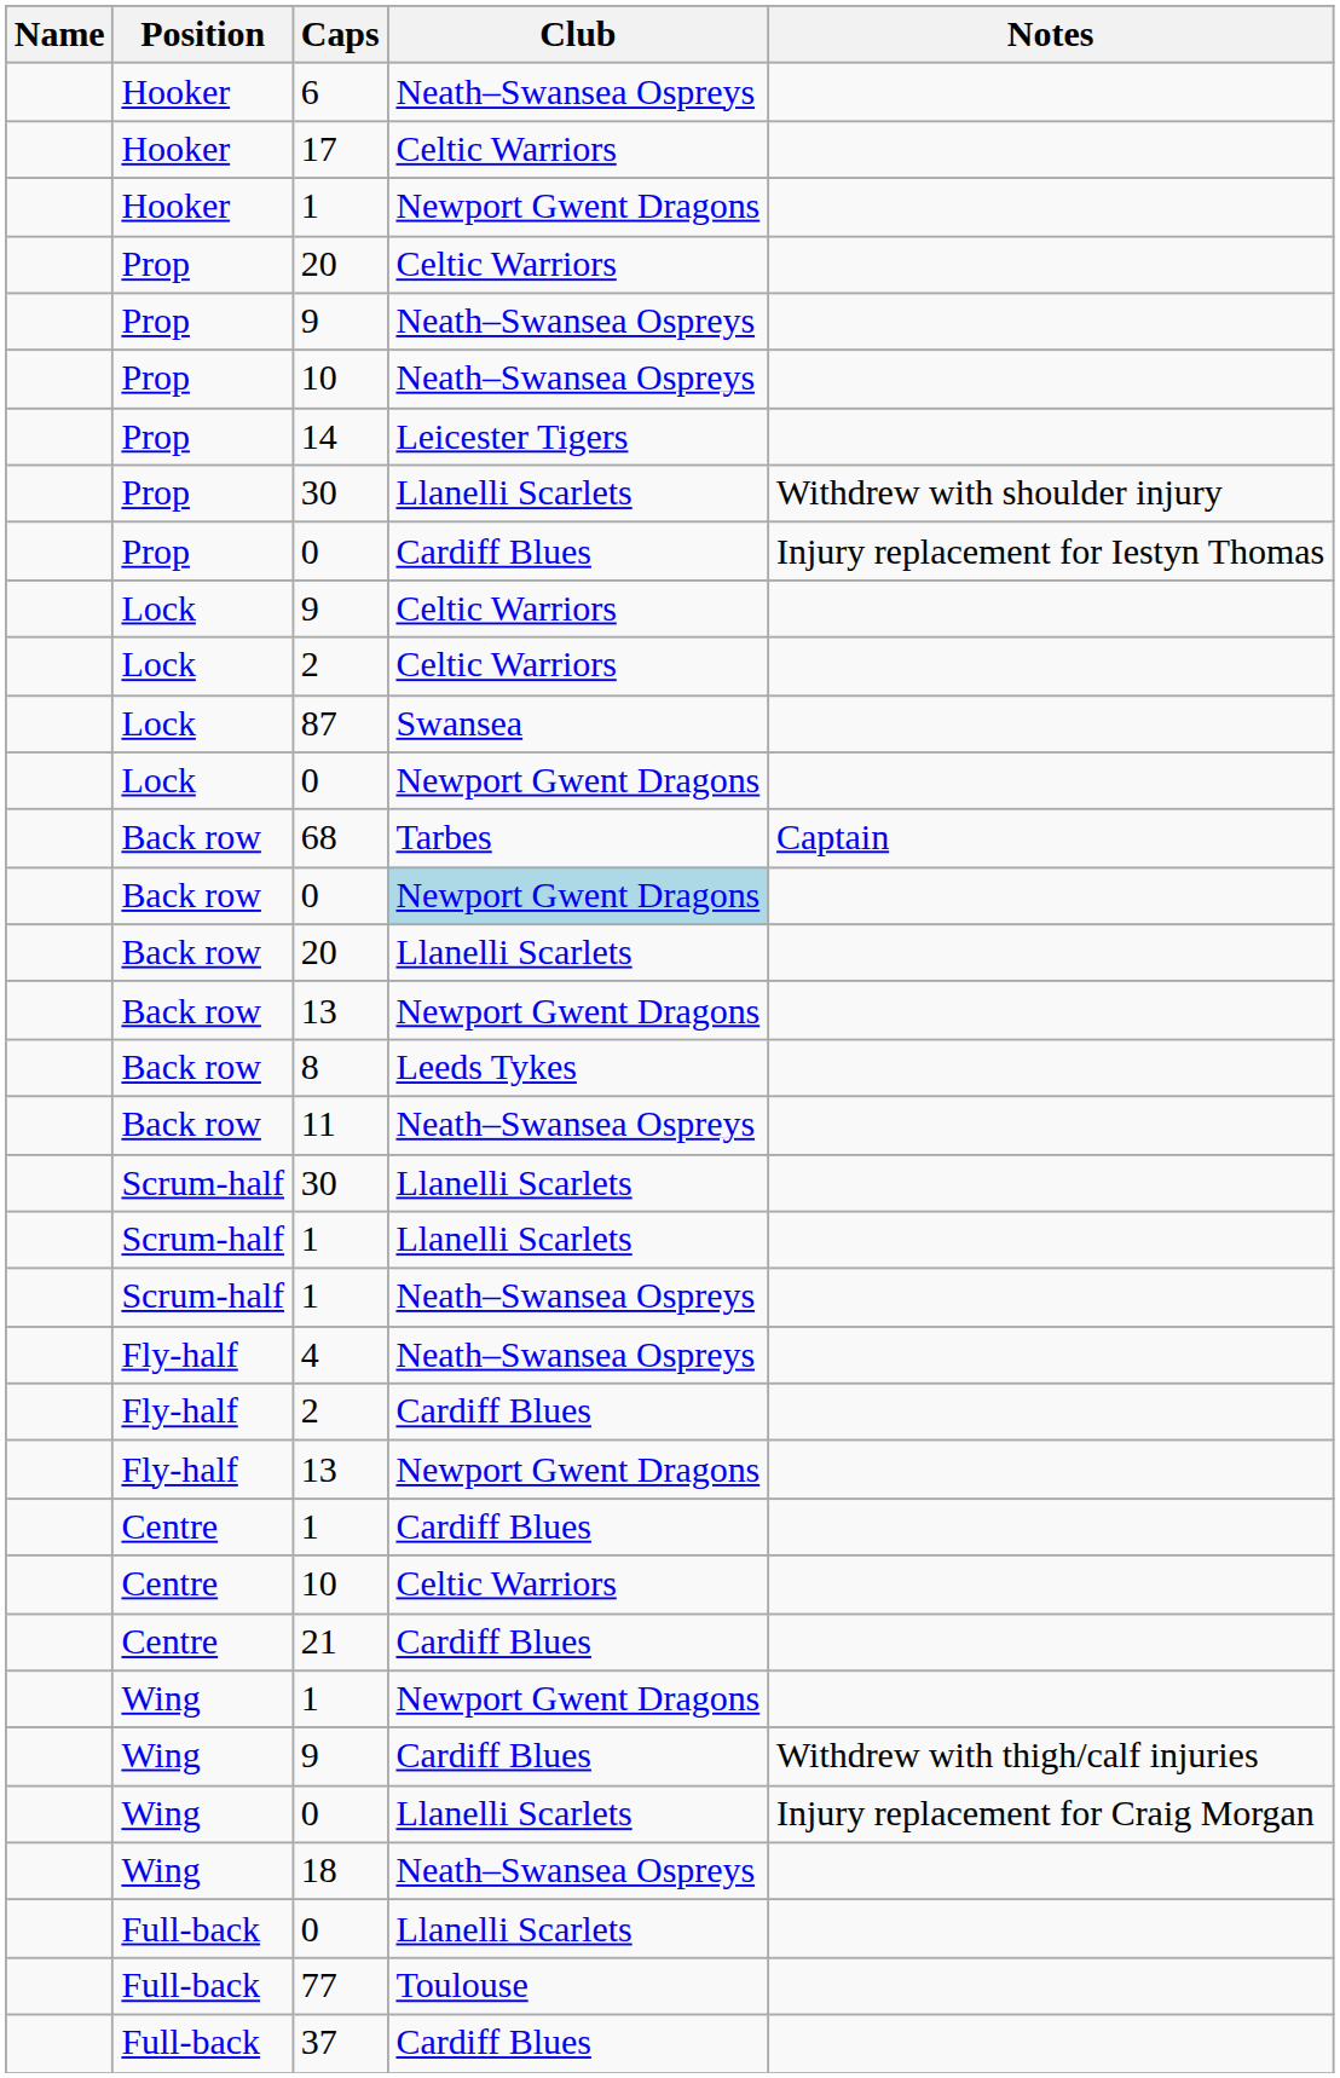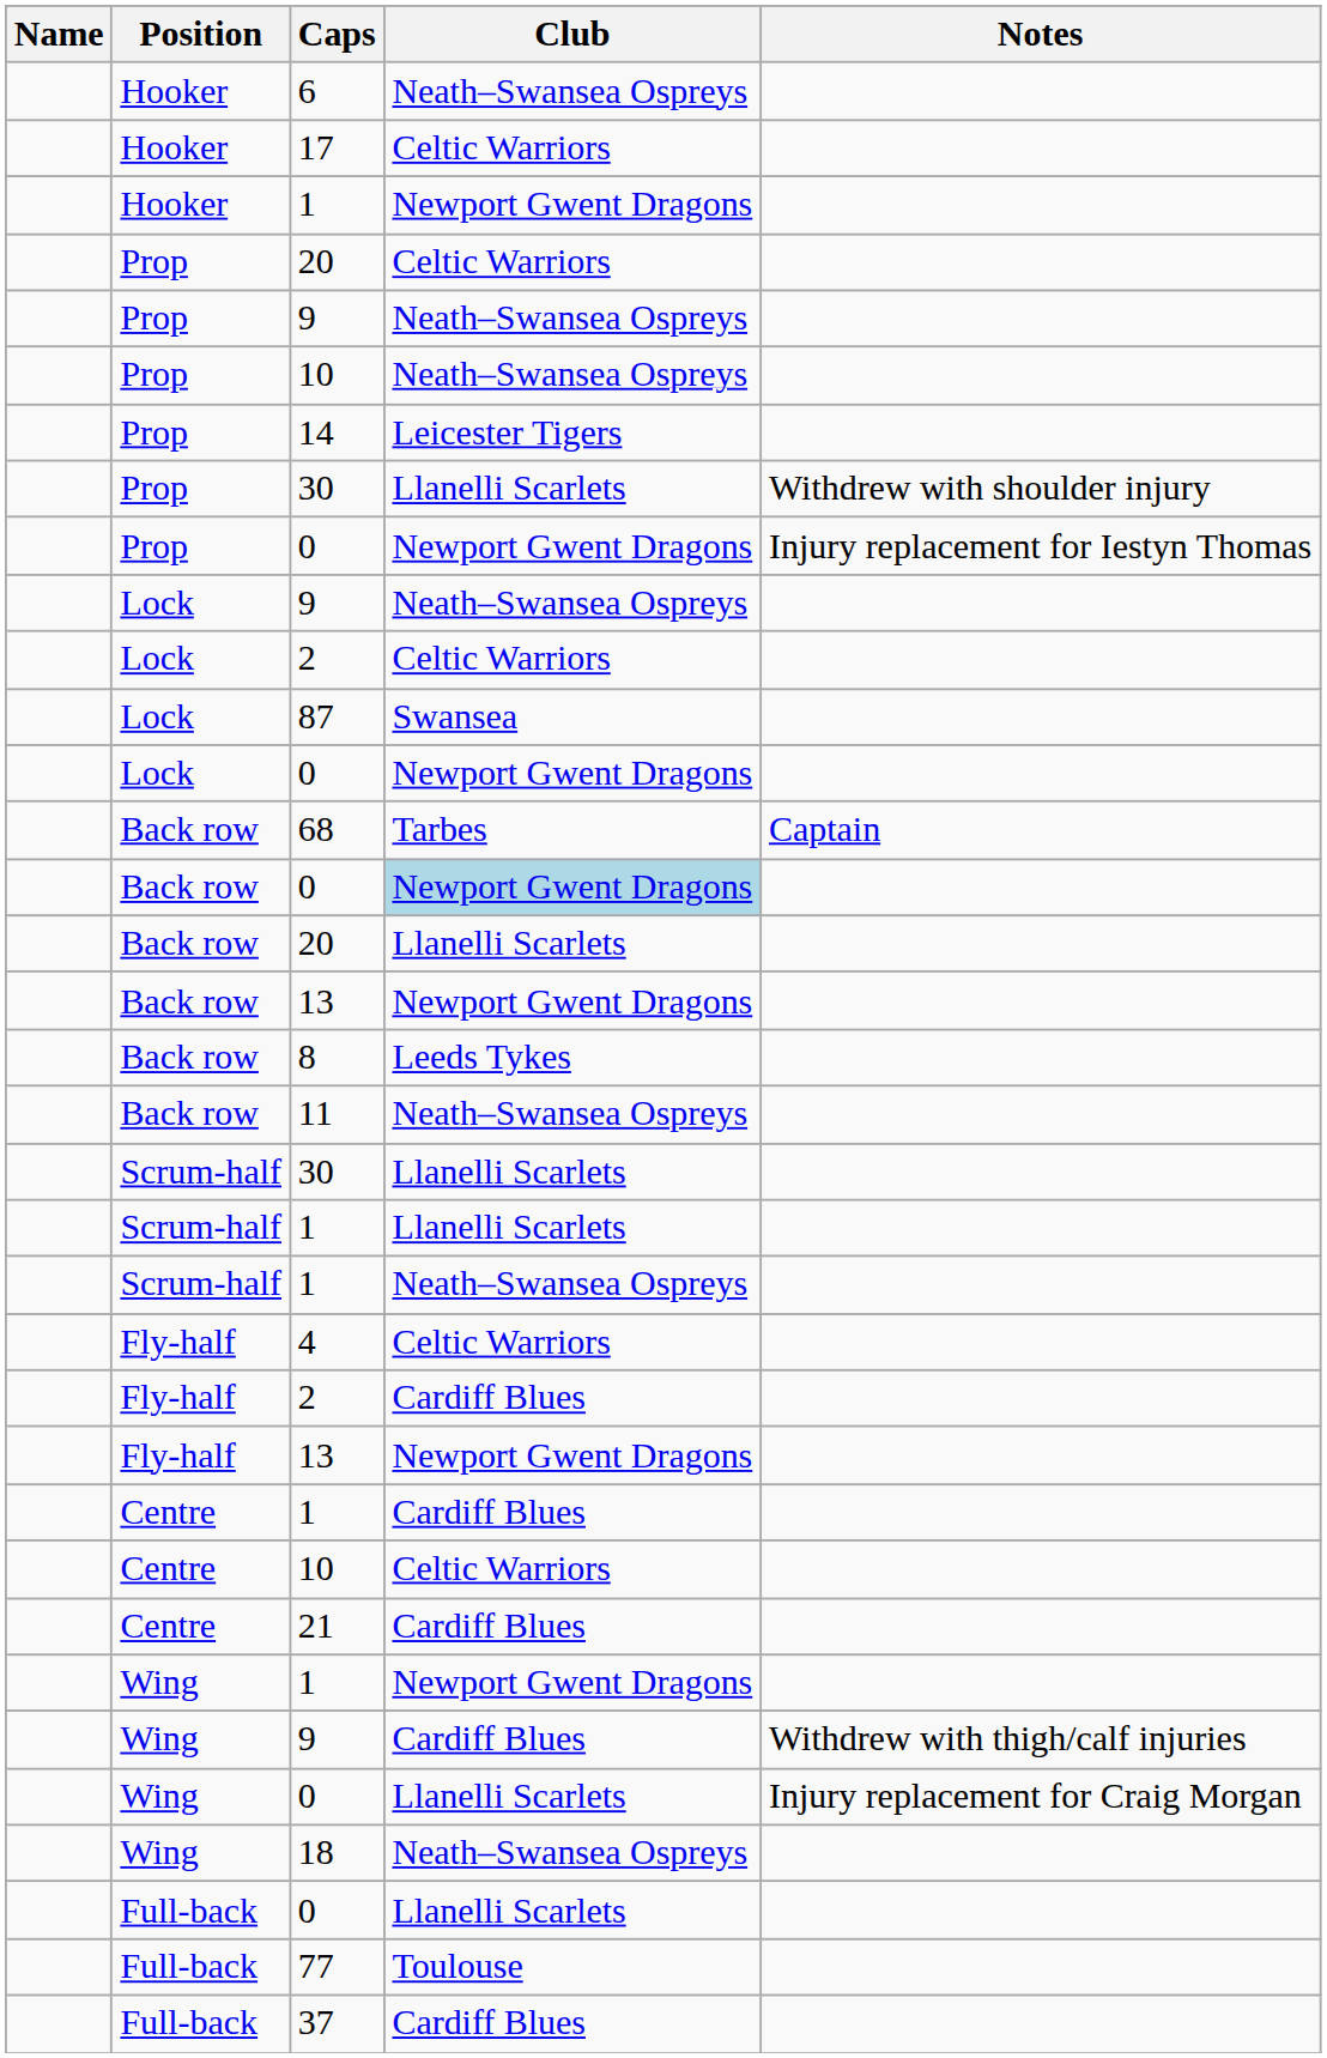Prop / 0 | Club: Cardiff Blues -> Newport Gwent Dragons
Lock / 9 | Club: Celtic Warriors -> Neath–Swansea Ospreys
4 | Club: Neath–Swansea Ospreys -> Celtic Warriors
